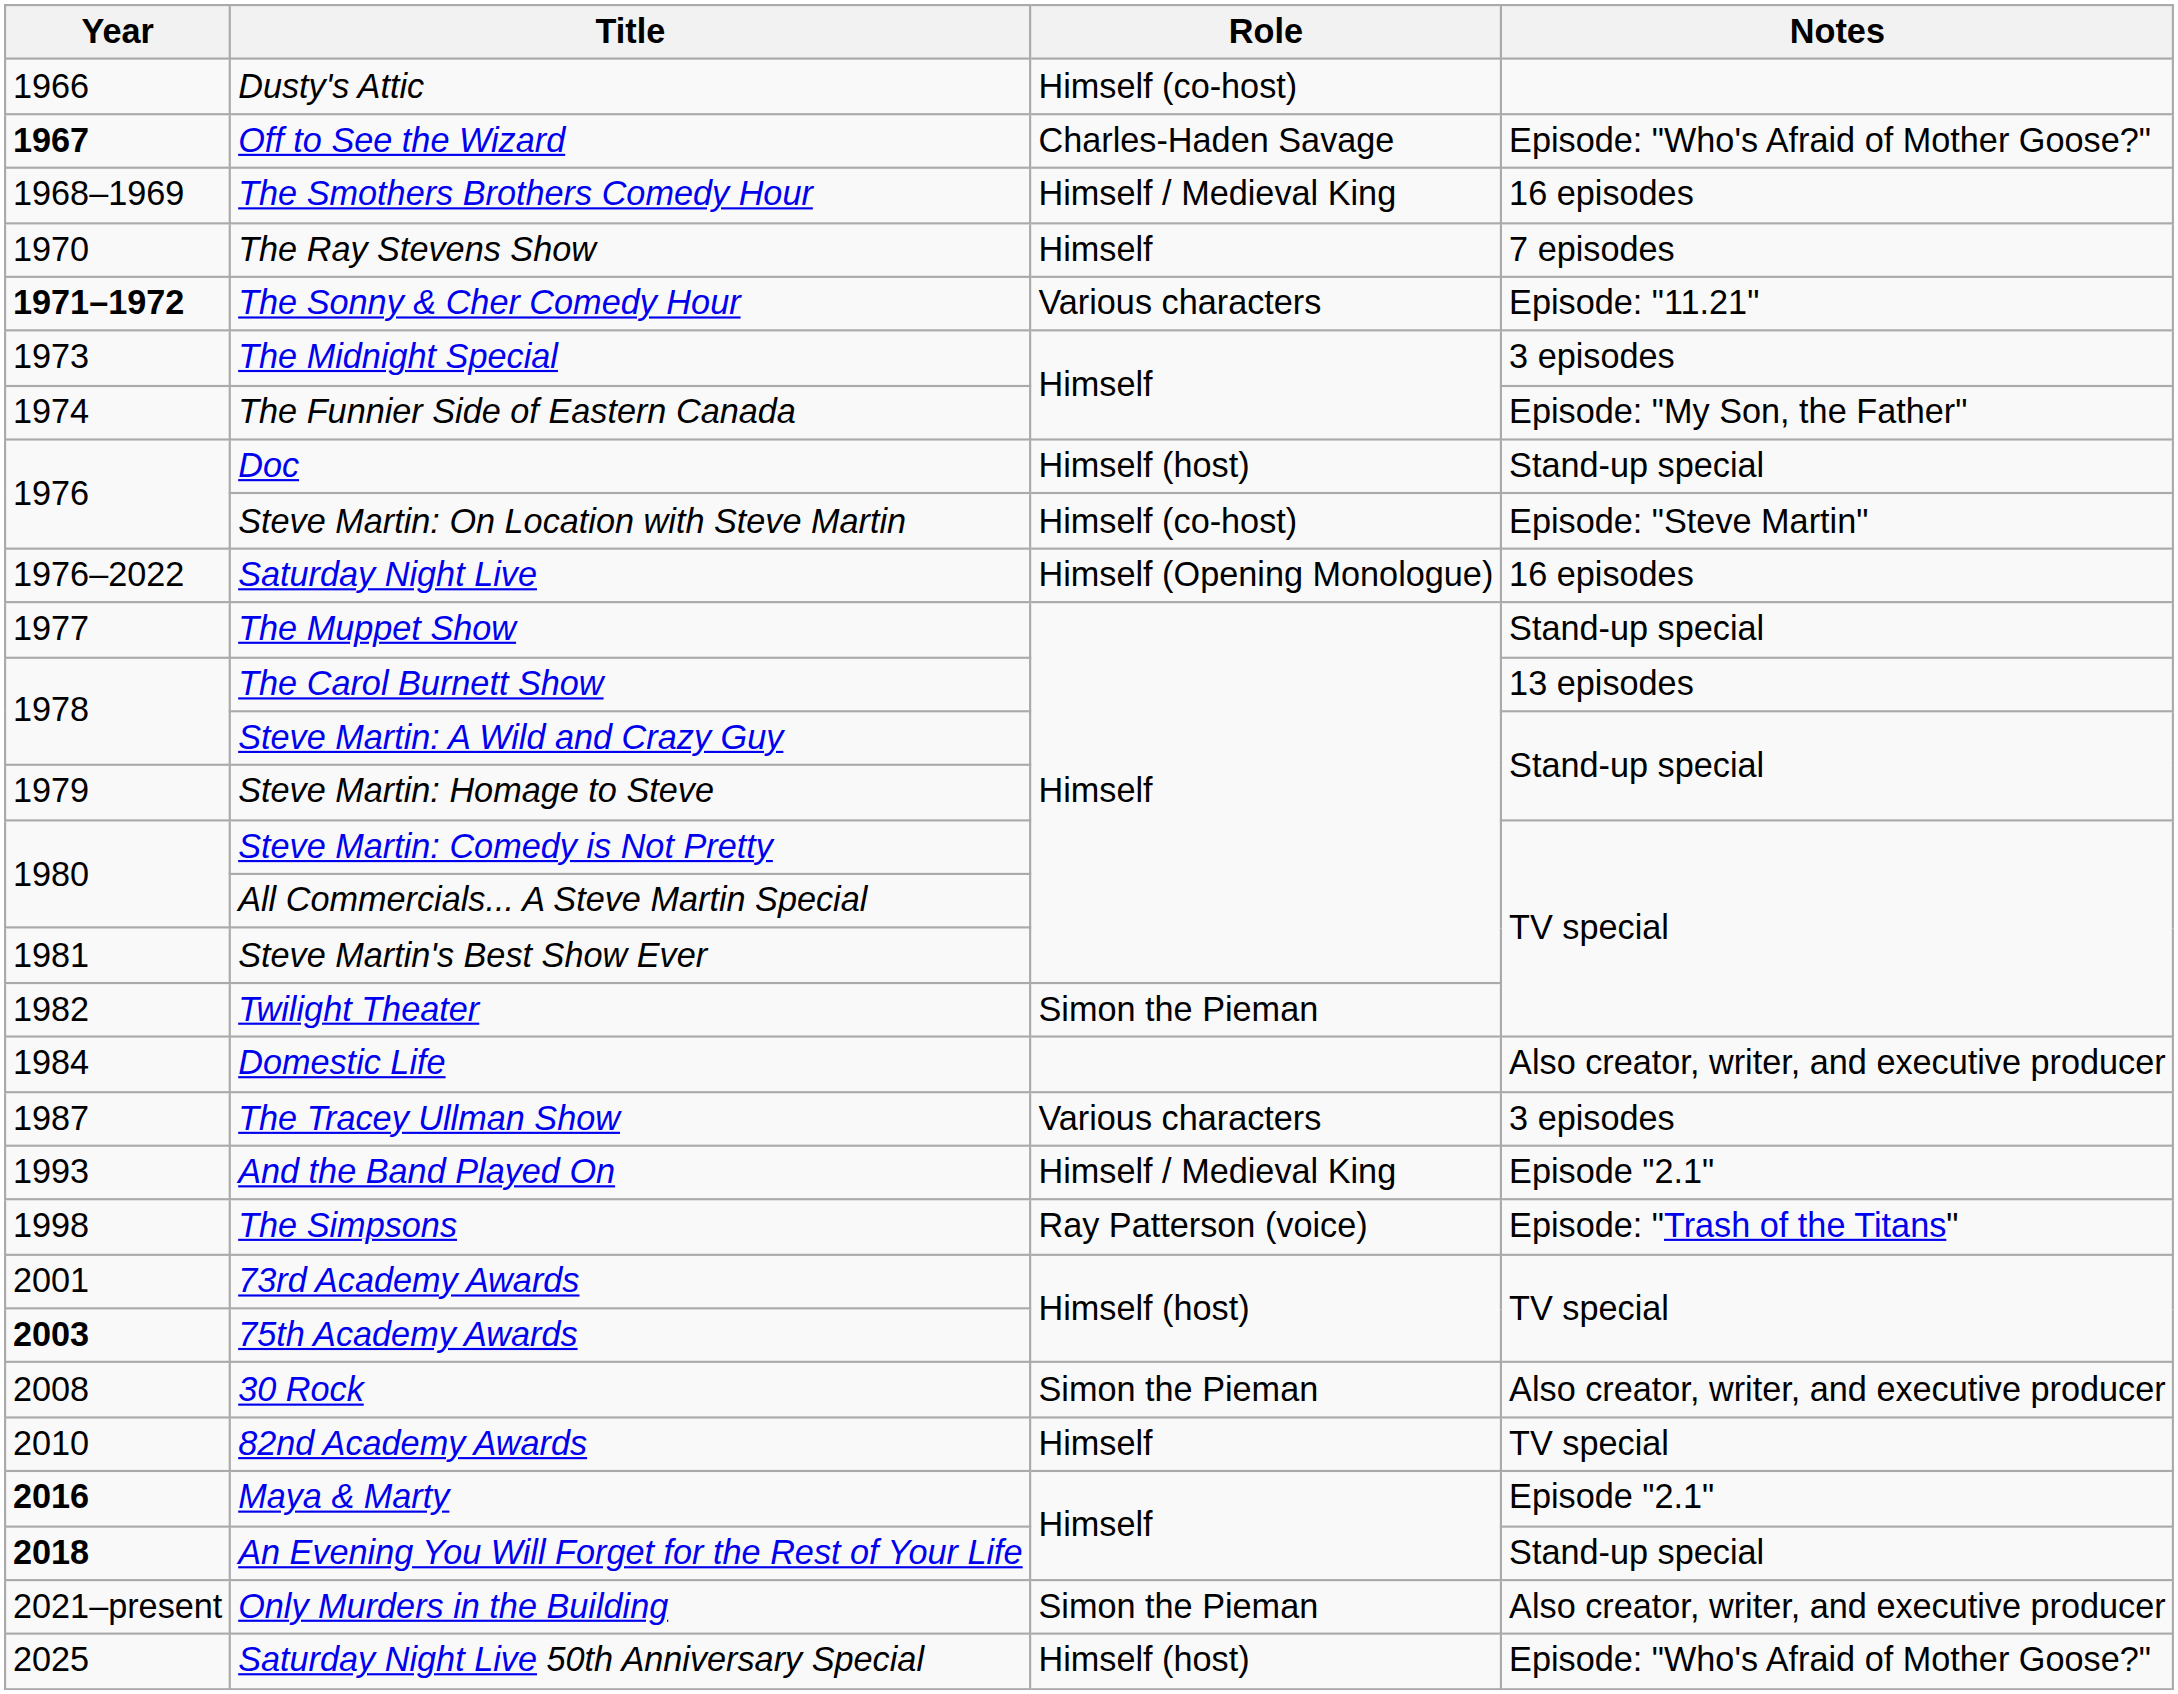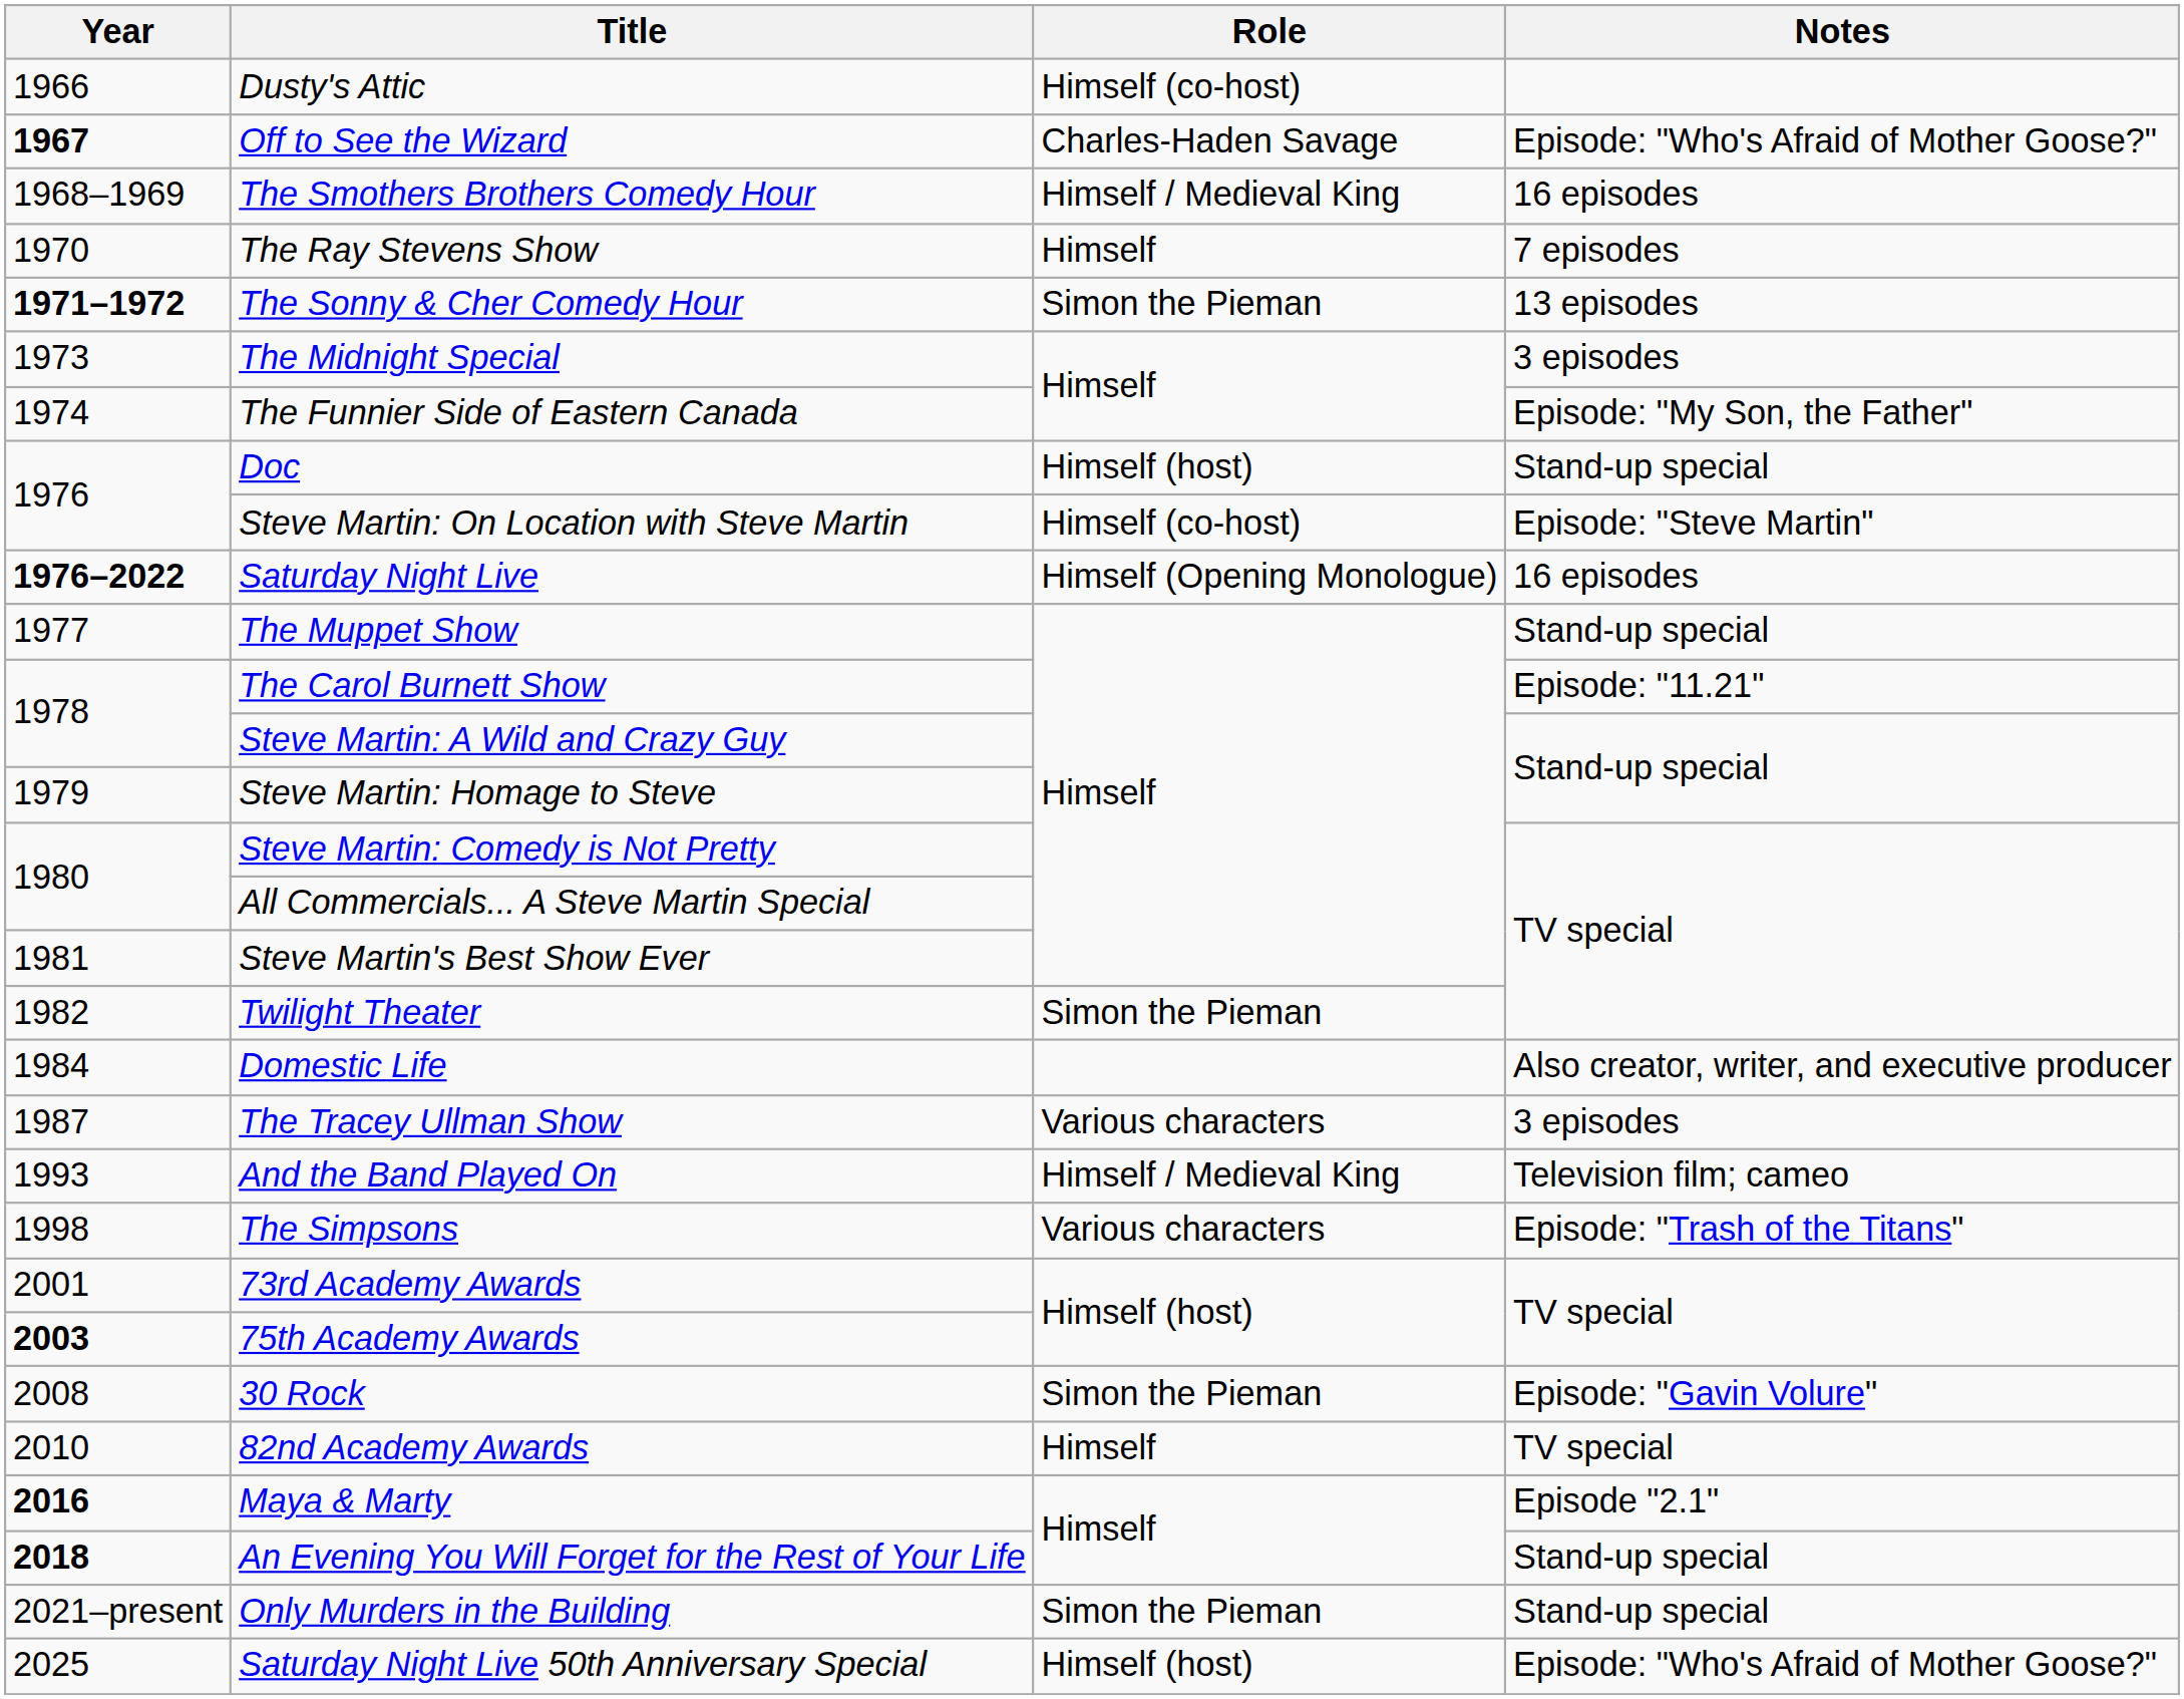The Sonny & Cher Comedy Hour | Role: Various characters -> Simon the Pieman
The Sonny & Cher Comedy Hour | Notes: Episode: "11.21" -> 13 episodes
Saturday Night Live | Year: normal -> bold
The Carol Burnett Show | Notes: 13 episodes -> Episode: "11.21"
And the Band Played On | Notes: Episode "2.1" -> Television film; cameo
The Simpsons | Role: Ray Patterson (voice) -> Various characters
30 Rock | Notes: Also creator, writer, and executive producer -> Episode: "Gavin Volure"
Only Murders in the Building | Notes: Also creator, writer, and executive producer -> Stand-up special
